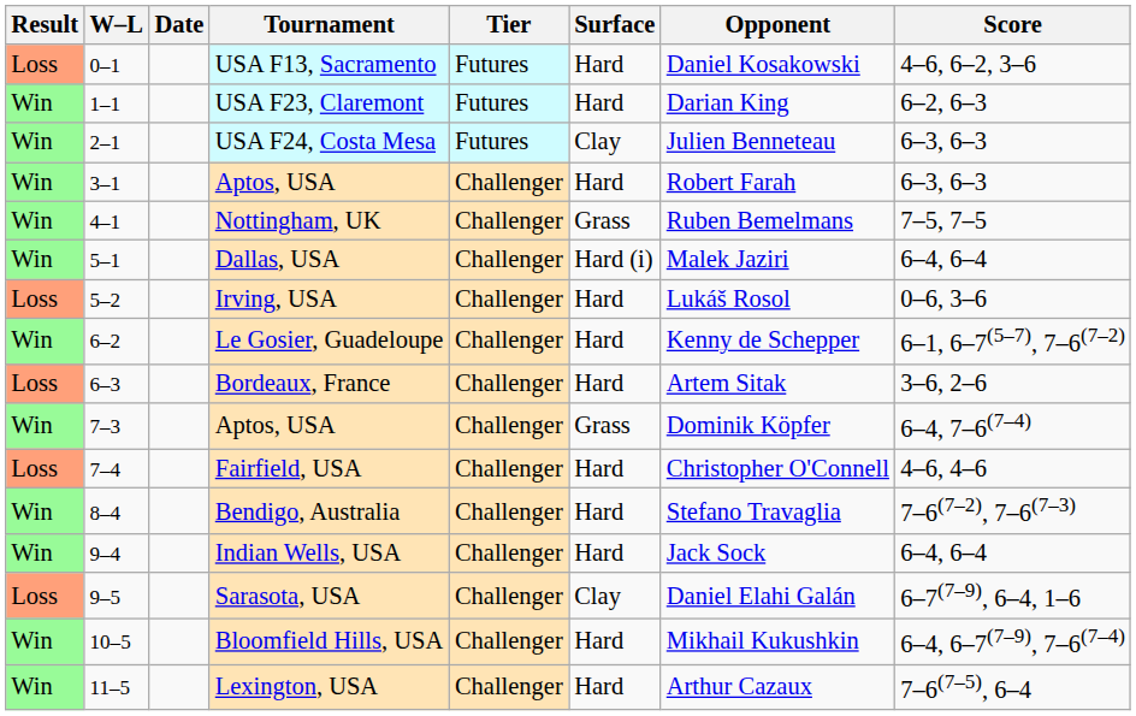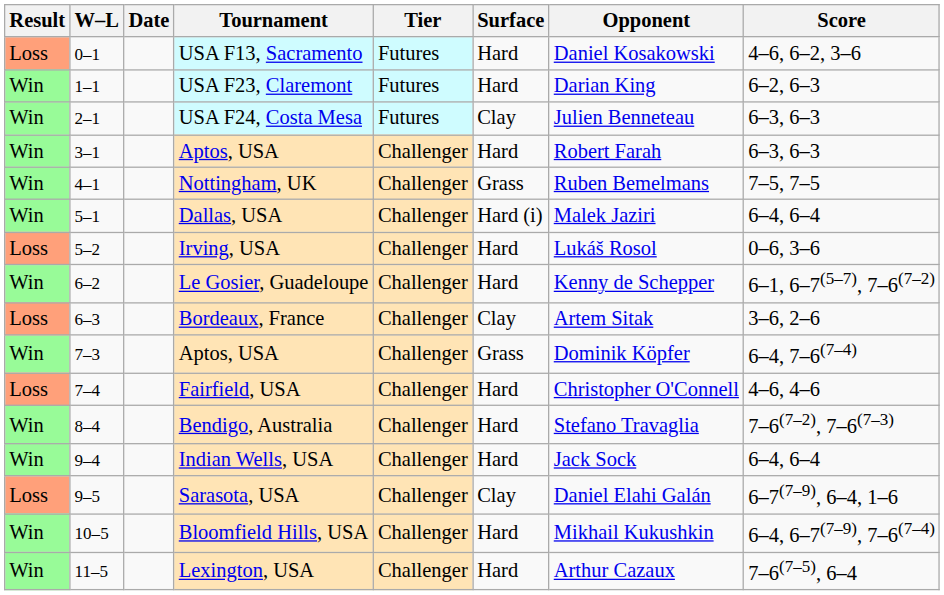Bordeaux, France | Surface: Hard -> Clay
